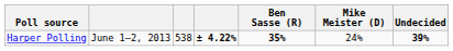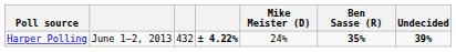columns swapped: Ben Sasse (R) <-> Mike Meister (D)
Harper Polling | column 3: 538 -> 432
